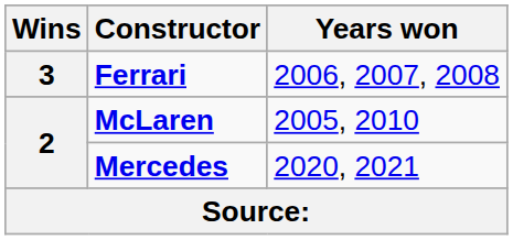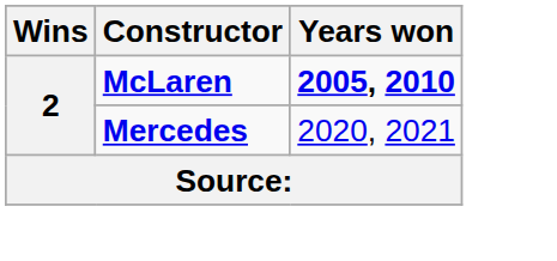- row: 3 | Ferrari | 2006, 2007, 2008
McLaren | Years won: normal -> bold
